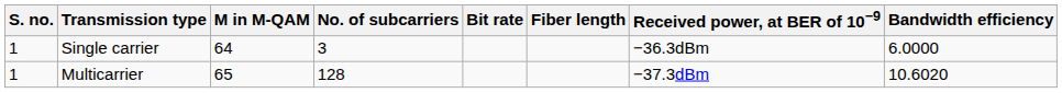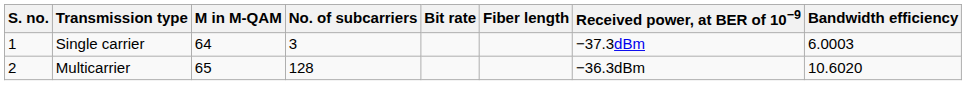Single carrier | Received power, at BER of 10−9: −36.3dBm -> −37.3dBm
Single carrier | Bandwidth efficiency: 6.0000 -> 6.0003
Multicarrier | S. no.: 1 -> 2
Multicarrier | Received power, at BER of 10−9: −37.3dBm -> −36.3dBm
